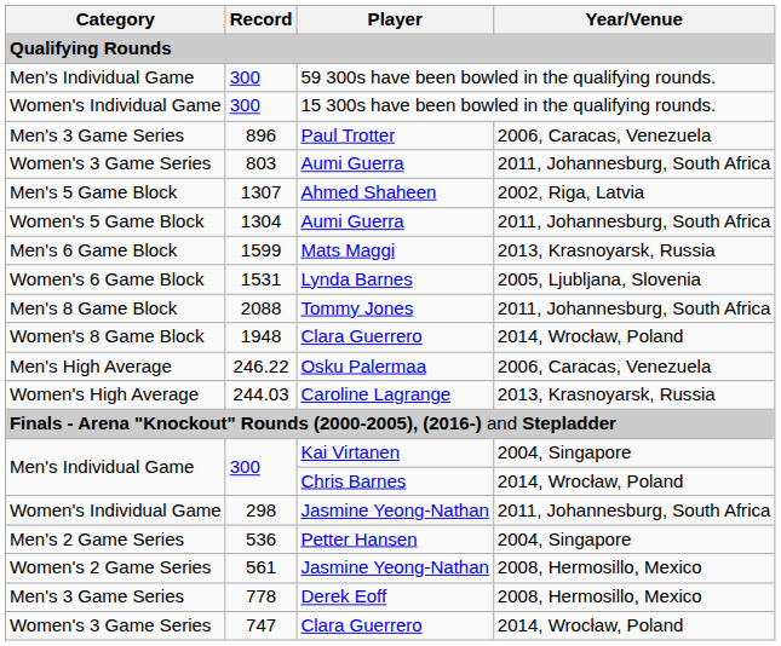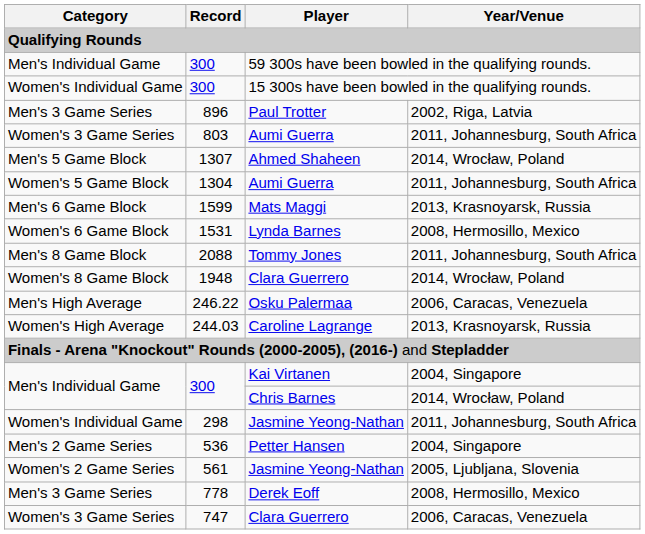896 | Year/Venue: 2006, Caracas, Venezuela -> 2002, Riga, Latvia
1307 | Year/Venue: 2002, Riga, Latvia -> 2014, Wrocław, Poland
1531 | Year/Venue: 2005, Ljubljana, Slovenia -> 2008, Hermosillo, Mexico
561 | Year/Venue: 2008, Hermosillo, Mexico -> 2005, Ljubljana, Slovenia
747 | Year/Venue: 2014, Wrocław, Poland -> 2006, Caracas, Venezuela
